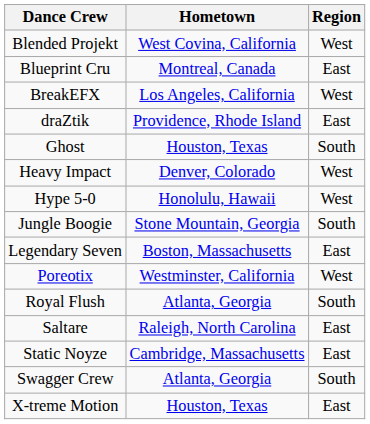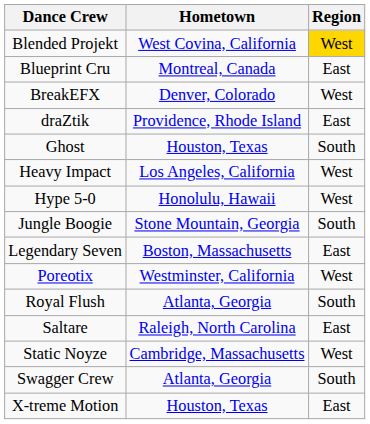Blended Projekt | Region: no background -> gold background
BreakEFX | Hometown: Los Angeles, California -> Denver, Colorado
Heavy Impact | Hometown: Denver, Colorado -> Los Angeles, California
Static Noyze | Region: East -> West
